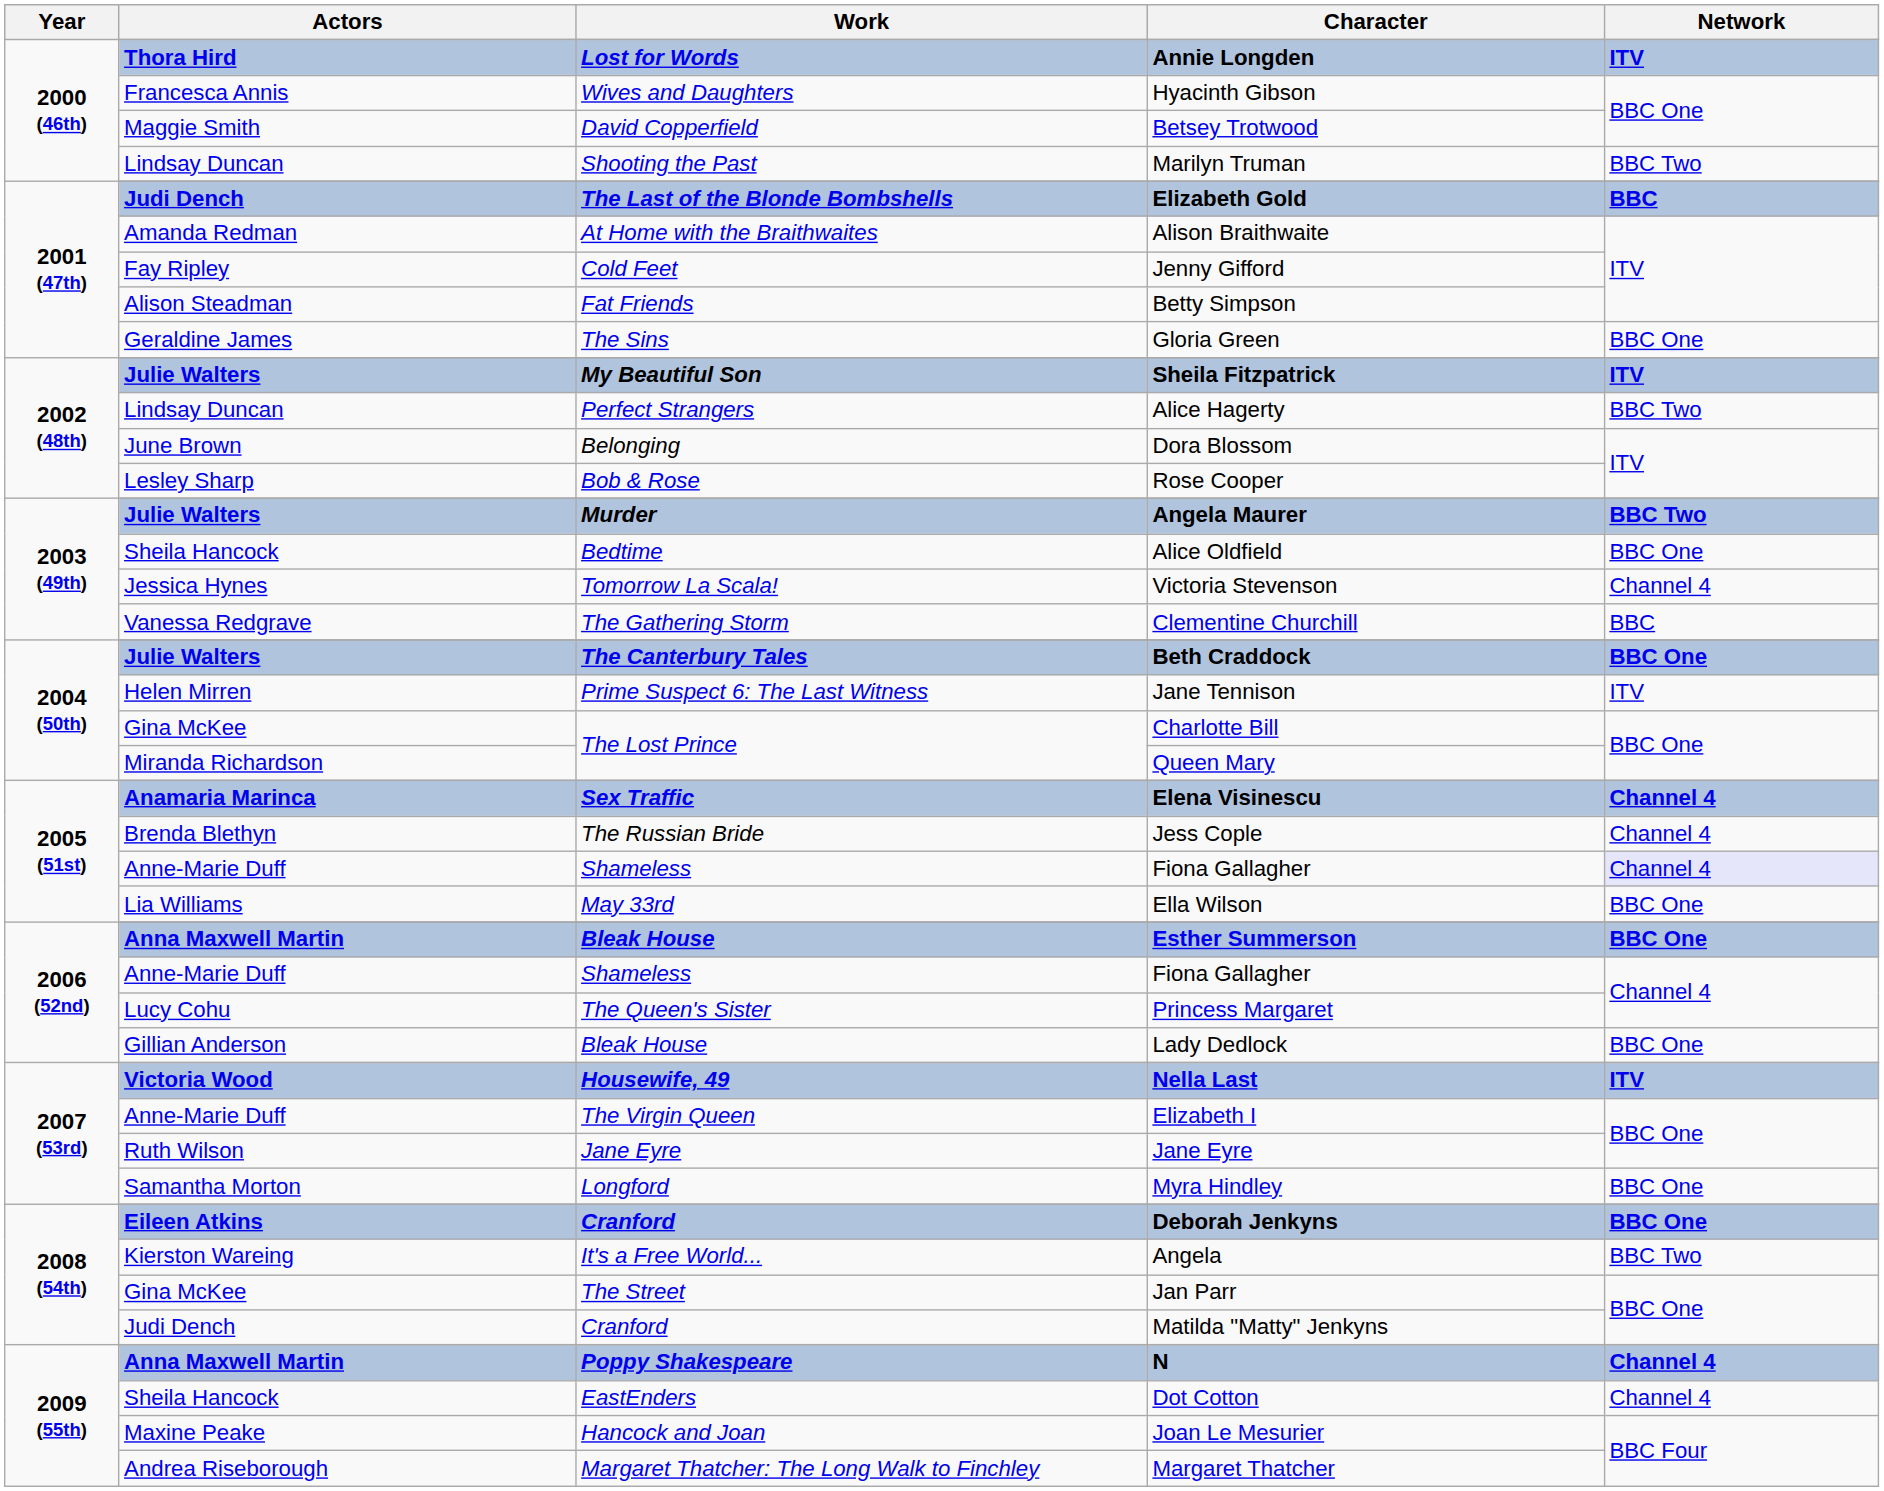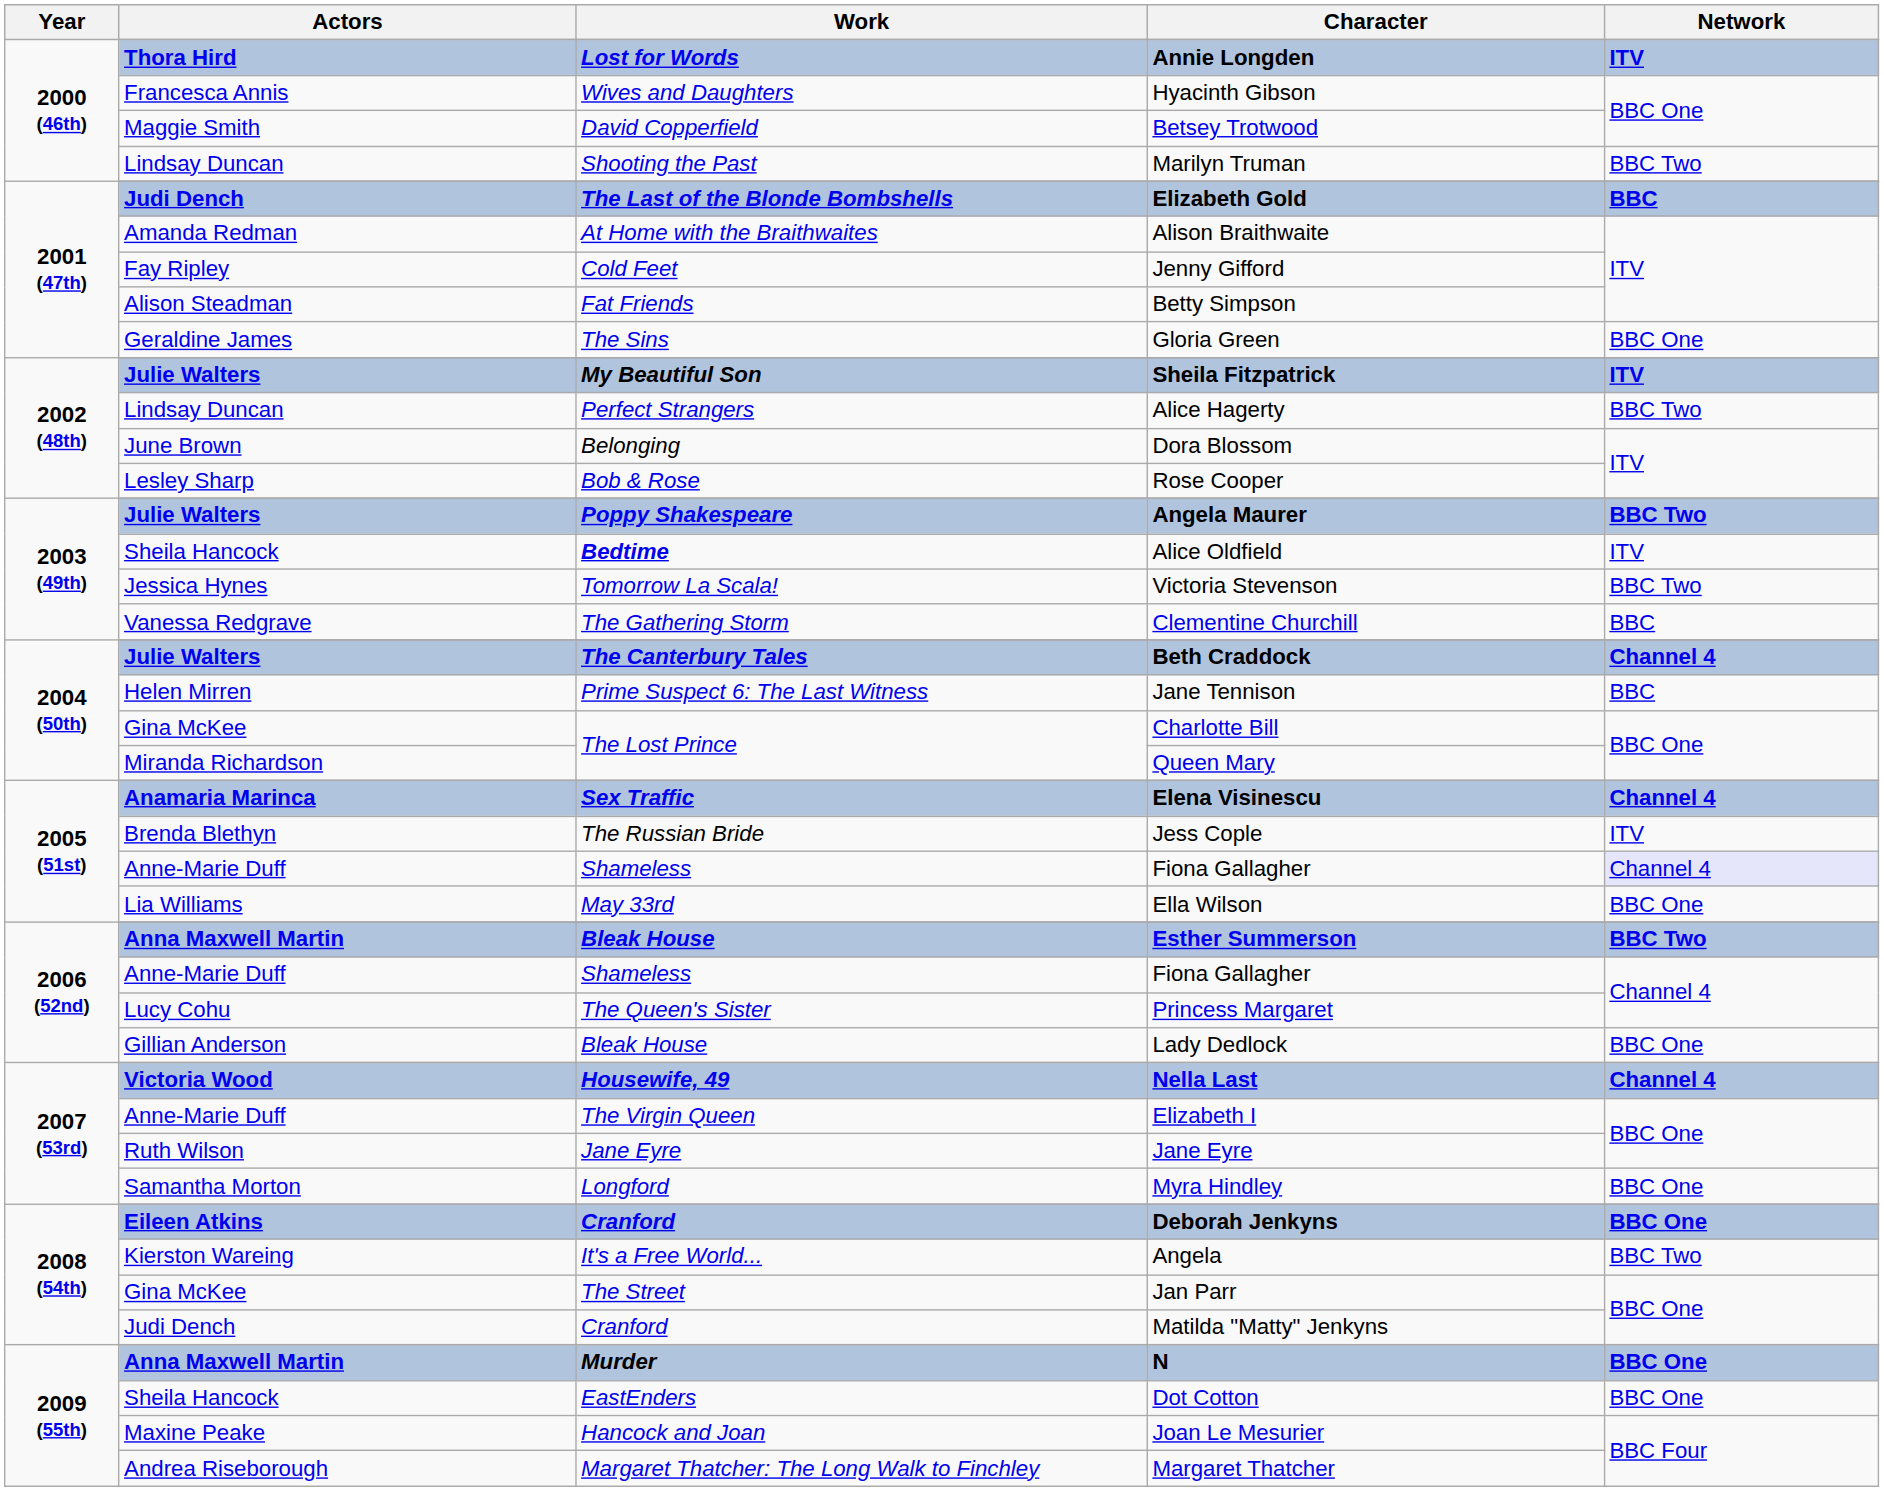Angela Maurer | Work: Murder -> Poppy Shakespeare
Alice Oldfield | Work: normal -> bold
Alice Oldfield | Network: BBC One -> ITV
Victoria Stevenson | Network: Channel 4 -> BBC Two
Beth Craddock | Network: BBC One -> Channel 4
Jane Tennison | Network: ITV -> BBC
Jess Cople | Network: Channel 4 -> ITV
Esther Summerson | Network: BBC One -> BBC Two
Nella Last | Network: ITV -> Channel 4
N | Work: Poppy Shakespeare -> Murder
N | Network: Channel 4 -> BBC One
Dot Cotton | Network: Channel 4 -> BBC One
